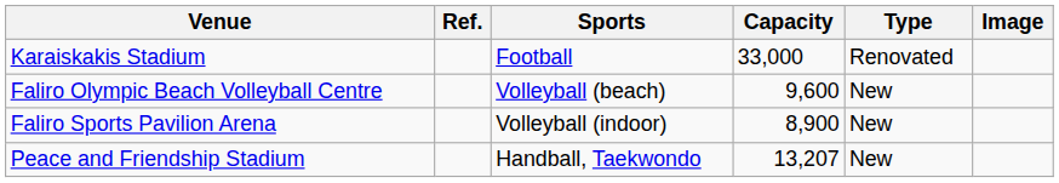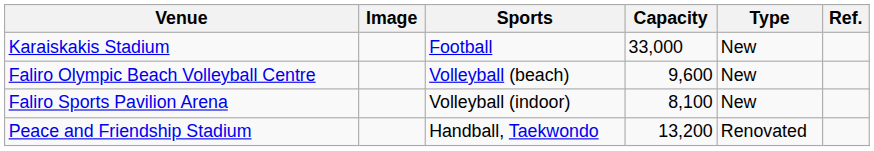columns swapped: Image <-> Ref.
Karaiskakis Stadium | Type: Renovated -> New
Faliro Sports Pavilion Arena | Capacity: 8,900 -> 8,100
Peace and Friendship Stadium | Capacity: 13,207 -> 13,200
Peace and Friendship Stadium | Type: New -> Renovated
